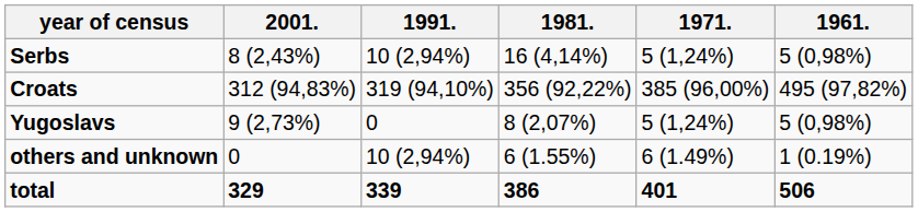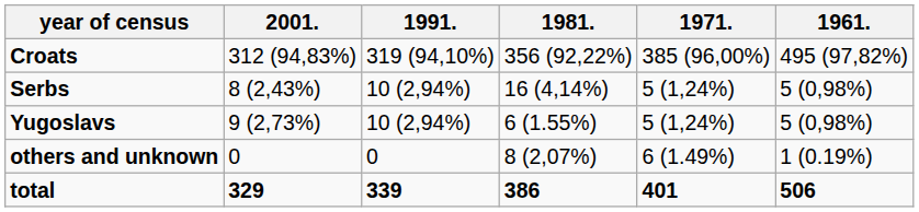rows swapped: Croats <-> Serbs
Yugoslavs | 1991.: 0 -> 10 (2,94%)
Yugoslavs | 1981.: 8 (2,07%) -> 6 (1.55%)
others and unknown | 1991.: 10 (2,94%) -> 0
others and unknown | 1981.: 6 (1.55%) -> 8 (2,07%)
